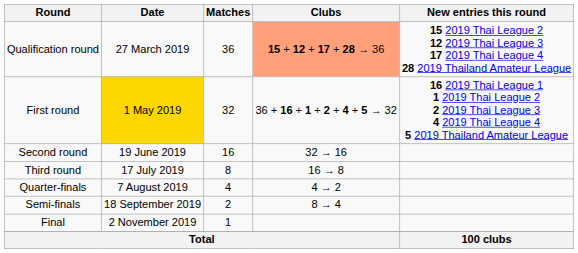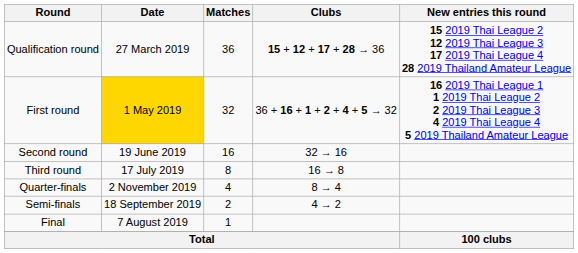Qualification round | Clubs: lightsalmon background -> no background
Quarter-finals | Date: 7 August 2019 -> 2 November 2019
Quarter-finals | Clubs: 4 → 2 -> 8 → 4
Semi-finals | Clubs: 8 → 4 -> 4 → 2
Final | Date: 2 November 2019 -> 7 August 2019
